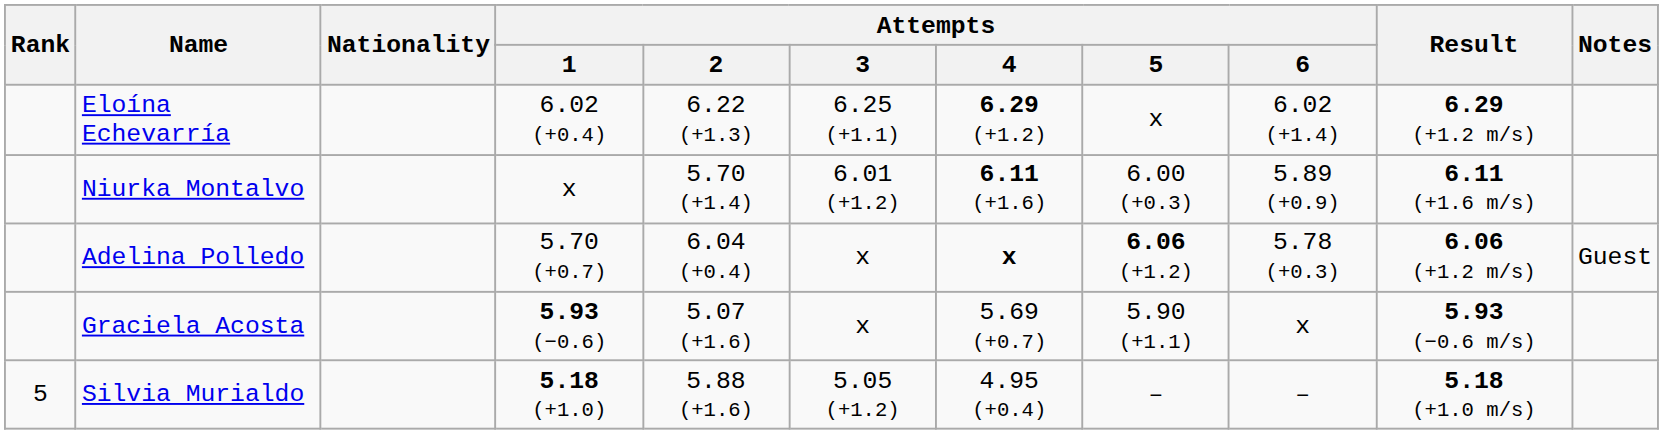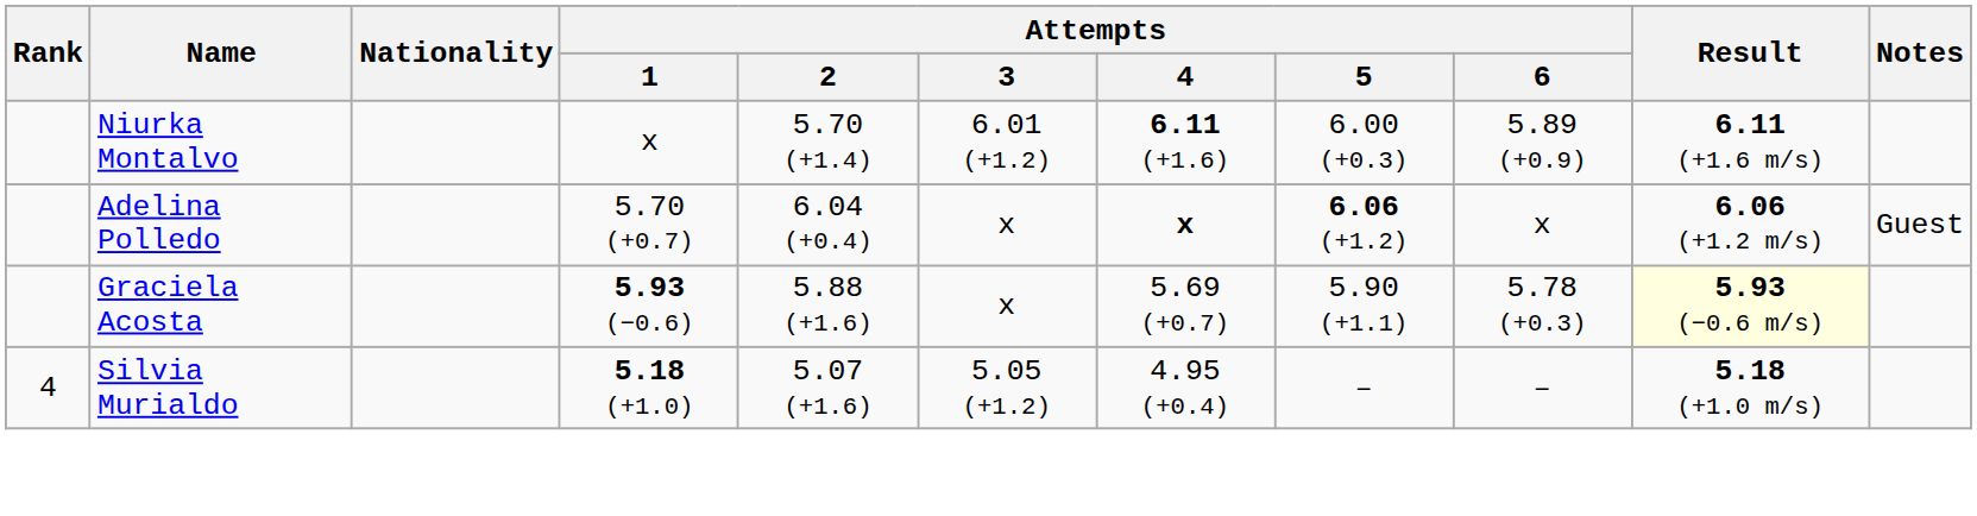- row: Eloína Echevarría | 6.02 (+0.4) | 6.22 (+1.3) | 6.25 (+1.1) | 6.29 (+1.2) | x | 6.02 (+1.4) | 6.29 (+1.2 m/s)
Adelina Polledo | Attempts / 6: 5.78 (+0.3) -> x
Graciela Acosta | Attempts / 2: 5.07 (+1.6) -> 5.88 (+1.6)
Graciela Acosta | Attempts / 6: x -> 5.78 (+0.3)
Graciela Acosta | Result: no background -> lightyellow background
Silvia Murialdo | Rank: 5 -> 4
Silvia Murialdo | Attempts / 2: 5.88 (+1.6) -> 5.07 (+1.6)
